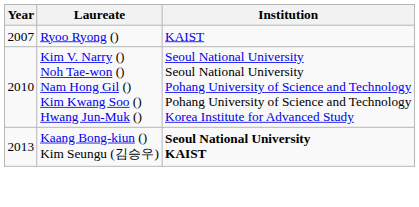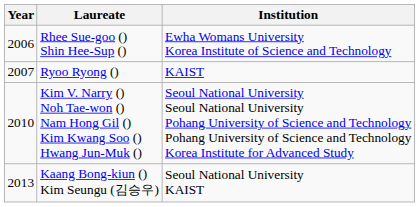+ row: 2006 | Rhee Sue-goo () Shin Hee-Sup () | Ewha Womans University Korea Institute of Science and Technology
Kaang Bong-kiun () Kim Seungu (김승우) | Institution: bold -> normal
